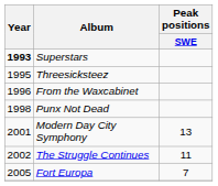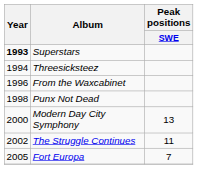Threesicksteez | Year: 1995 -> 1994
Modern Day City Symphony | Year: 2001 -> 2000
